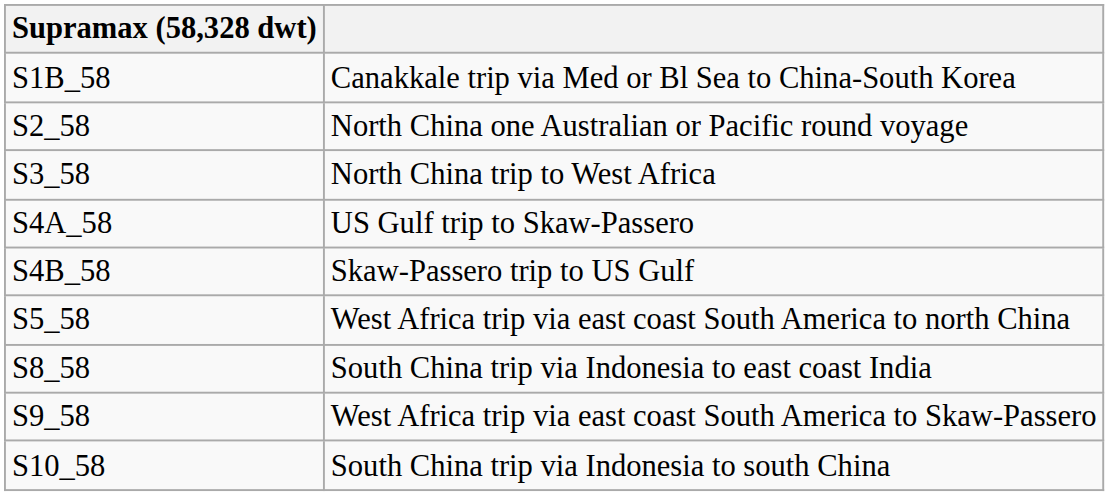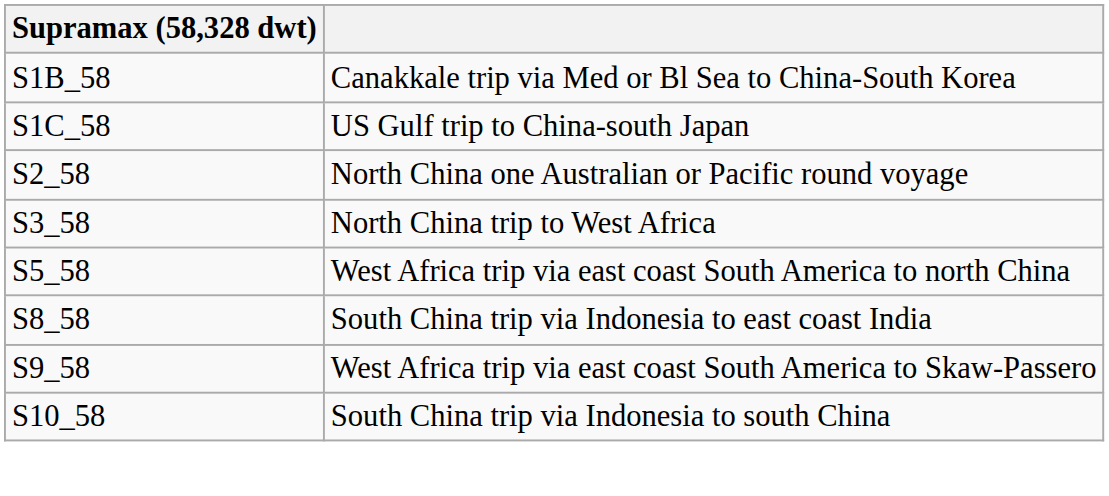+ row: S1C_58 | US Gulf trip to China-south Japan
- row: S4A_58 | US Gulf trip to Skaw-Passero
- row: S4B_58 | Skaw-Passero trip to US Gulf
